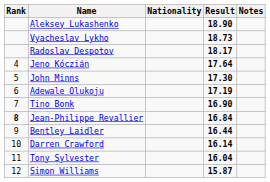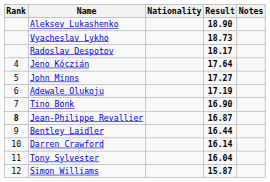John Minns | Result: 17.30 -> 17.27
Jean-Philippe Revallier | Result: 16.84 -> 16.87
